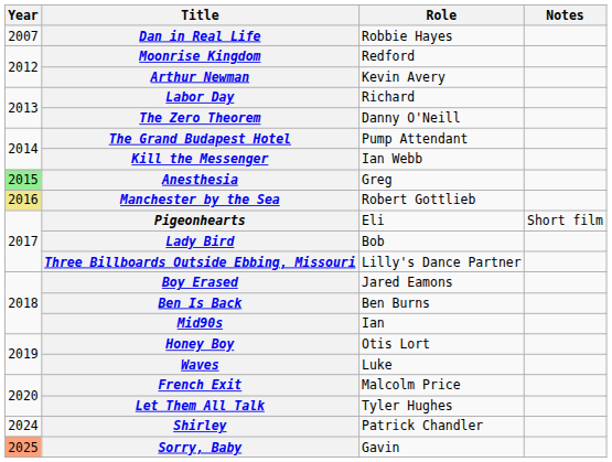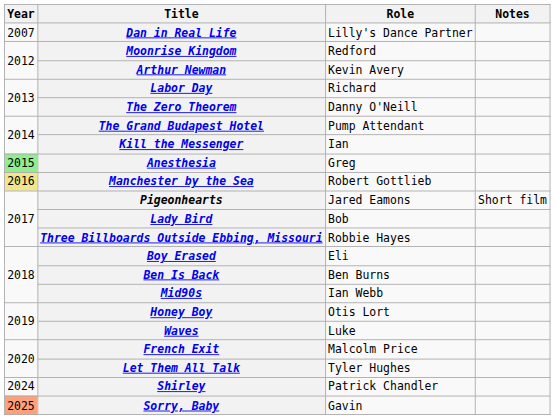Dan in Real Life | Role: Robbie Hayes -> Lilly's Dance Partner
Kill the Messenger | Role: Ian Webb -> Ian
Pigeonhearts | Role: Eli -> Jared Eamons
Three Billboards Outside Ebbing, Missouri | Role: Lilly's Dance Partner -> Robbie Hayes
Boy Erased | Role: Jared Eamons -> Eli
Mid90s | Role: Ian -> Ian Webb
